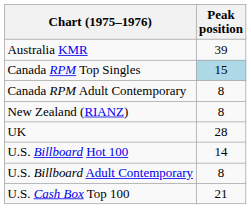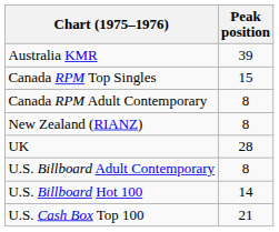Canada RPM Top Singles | Peak position: lightblue background -> no background
rows swapped: U.S. Billboard Hot 100 <-> U.S. Billboard Adult Contemporary
